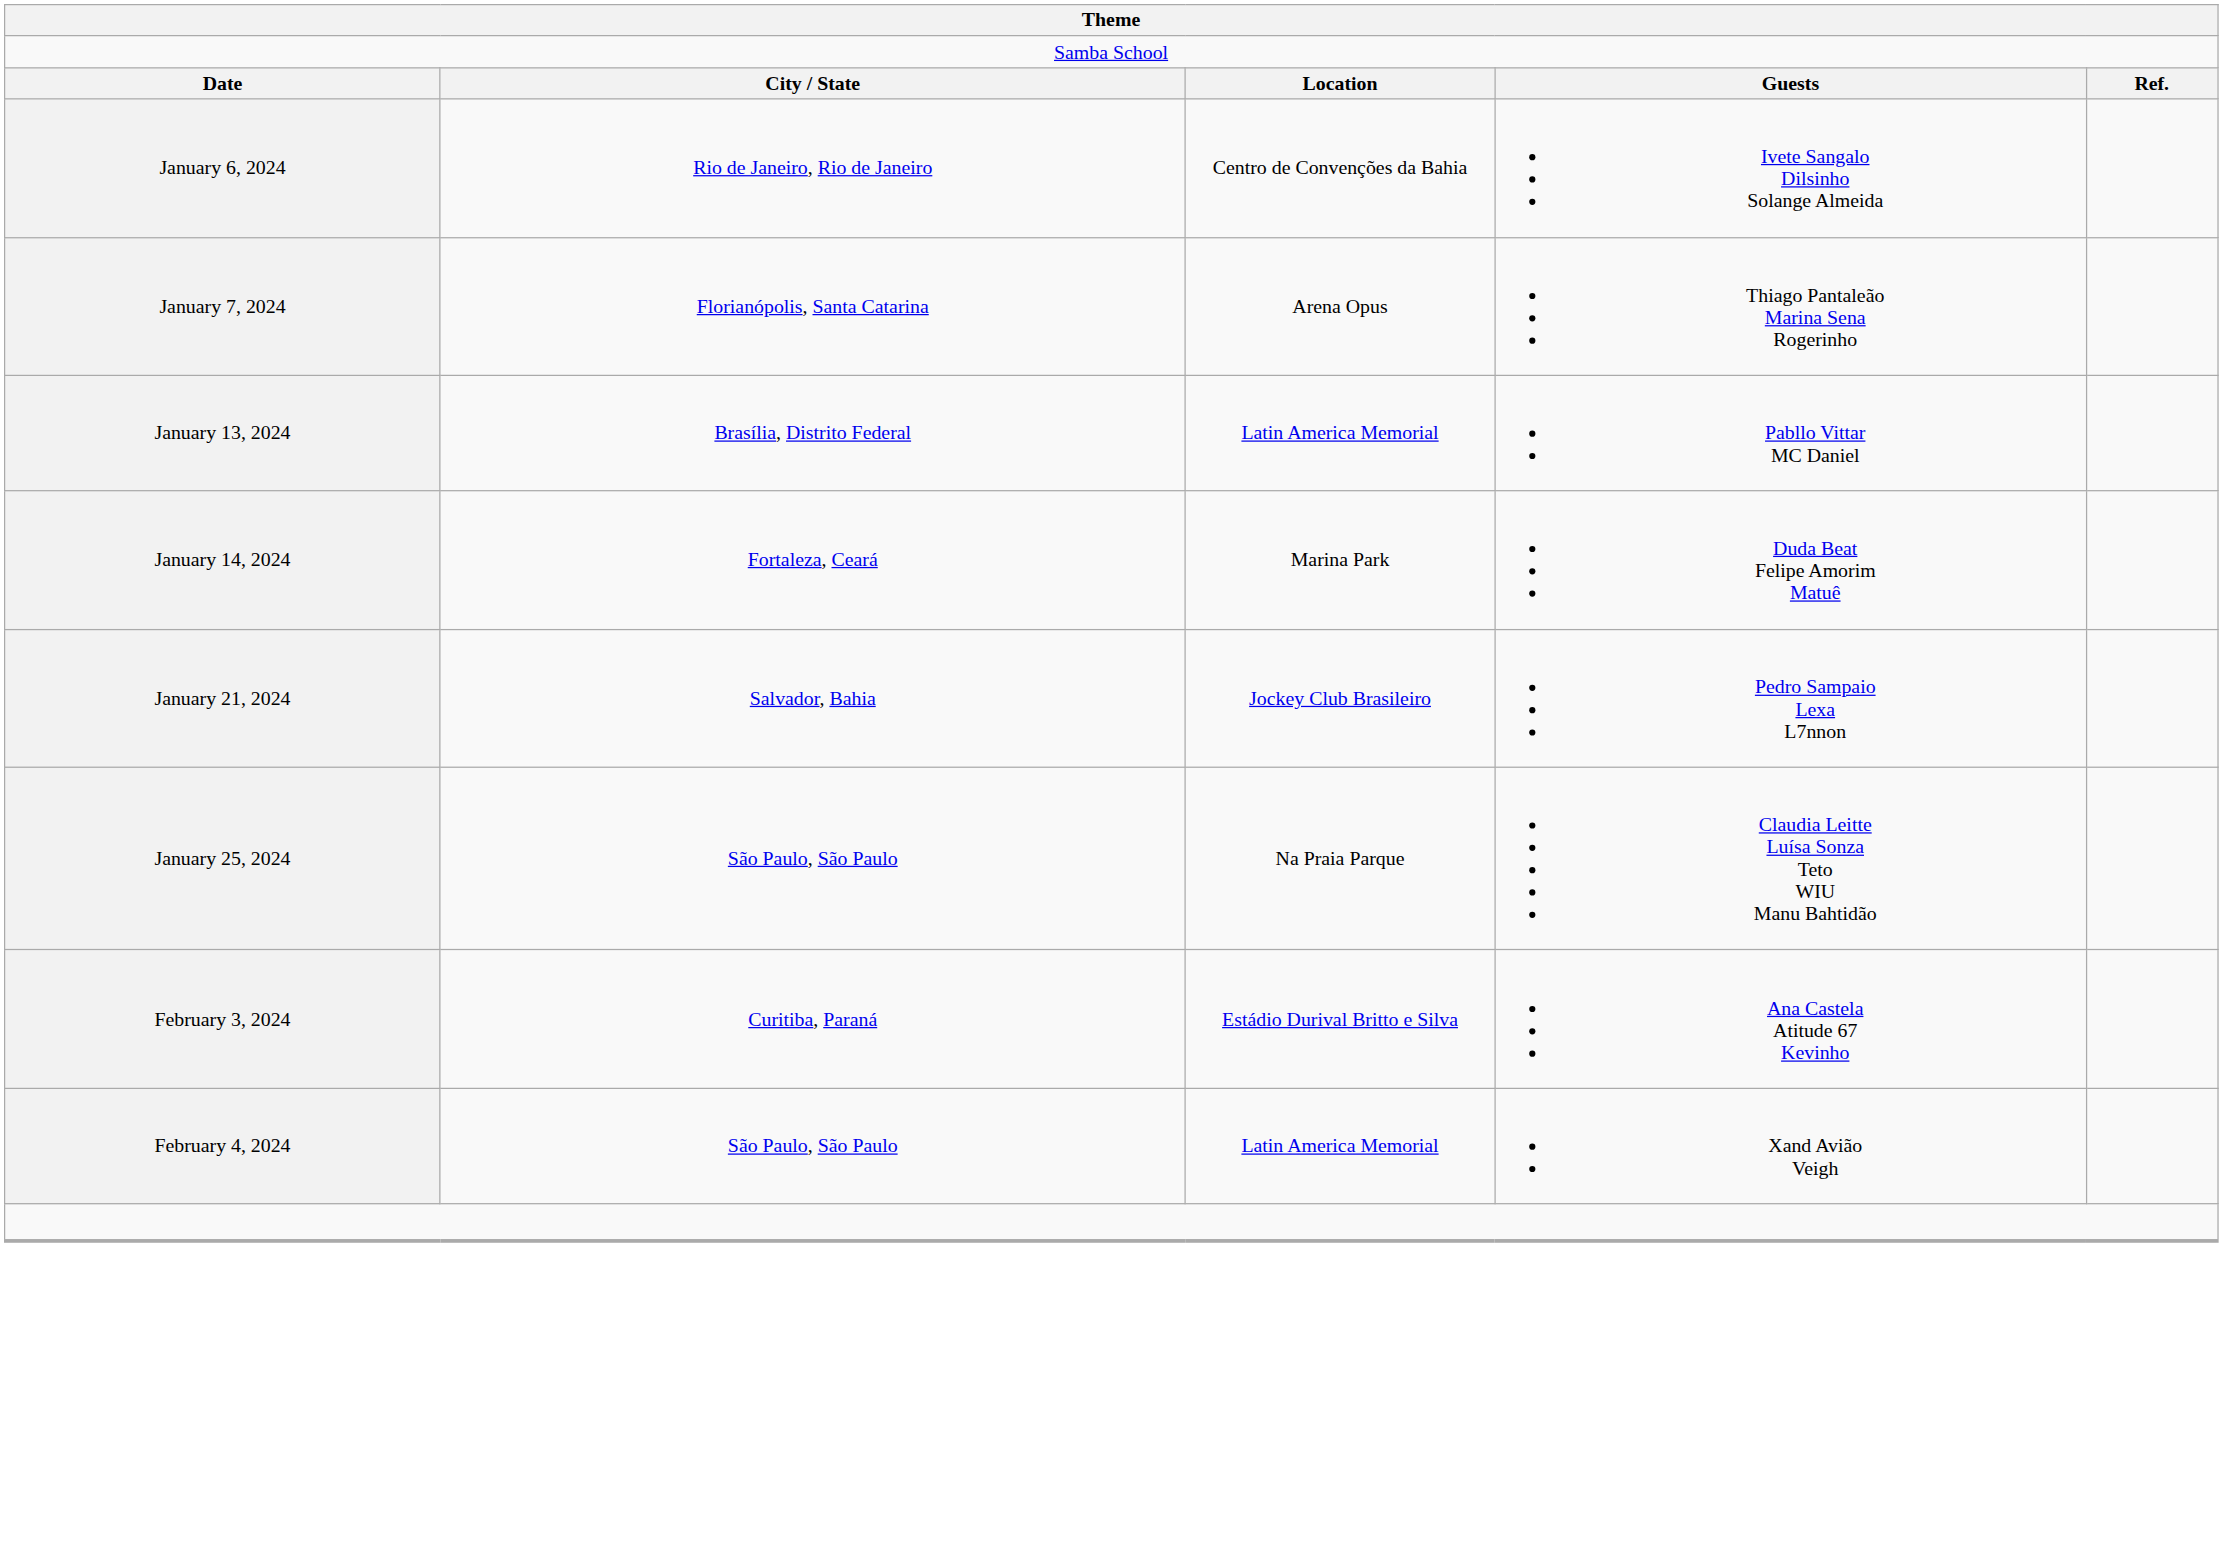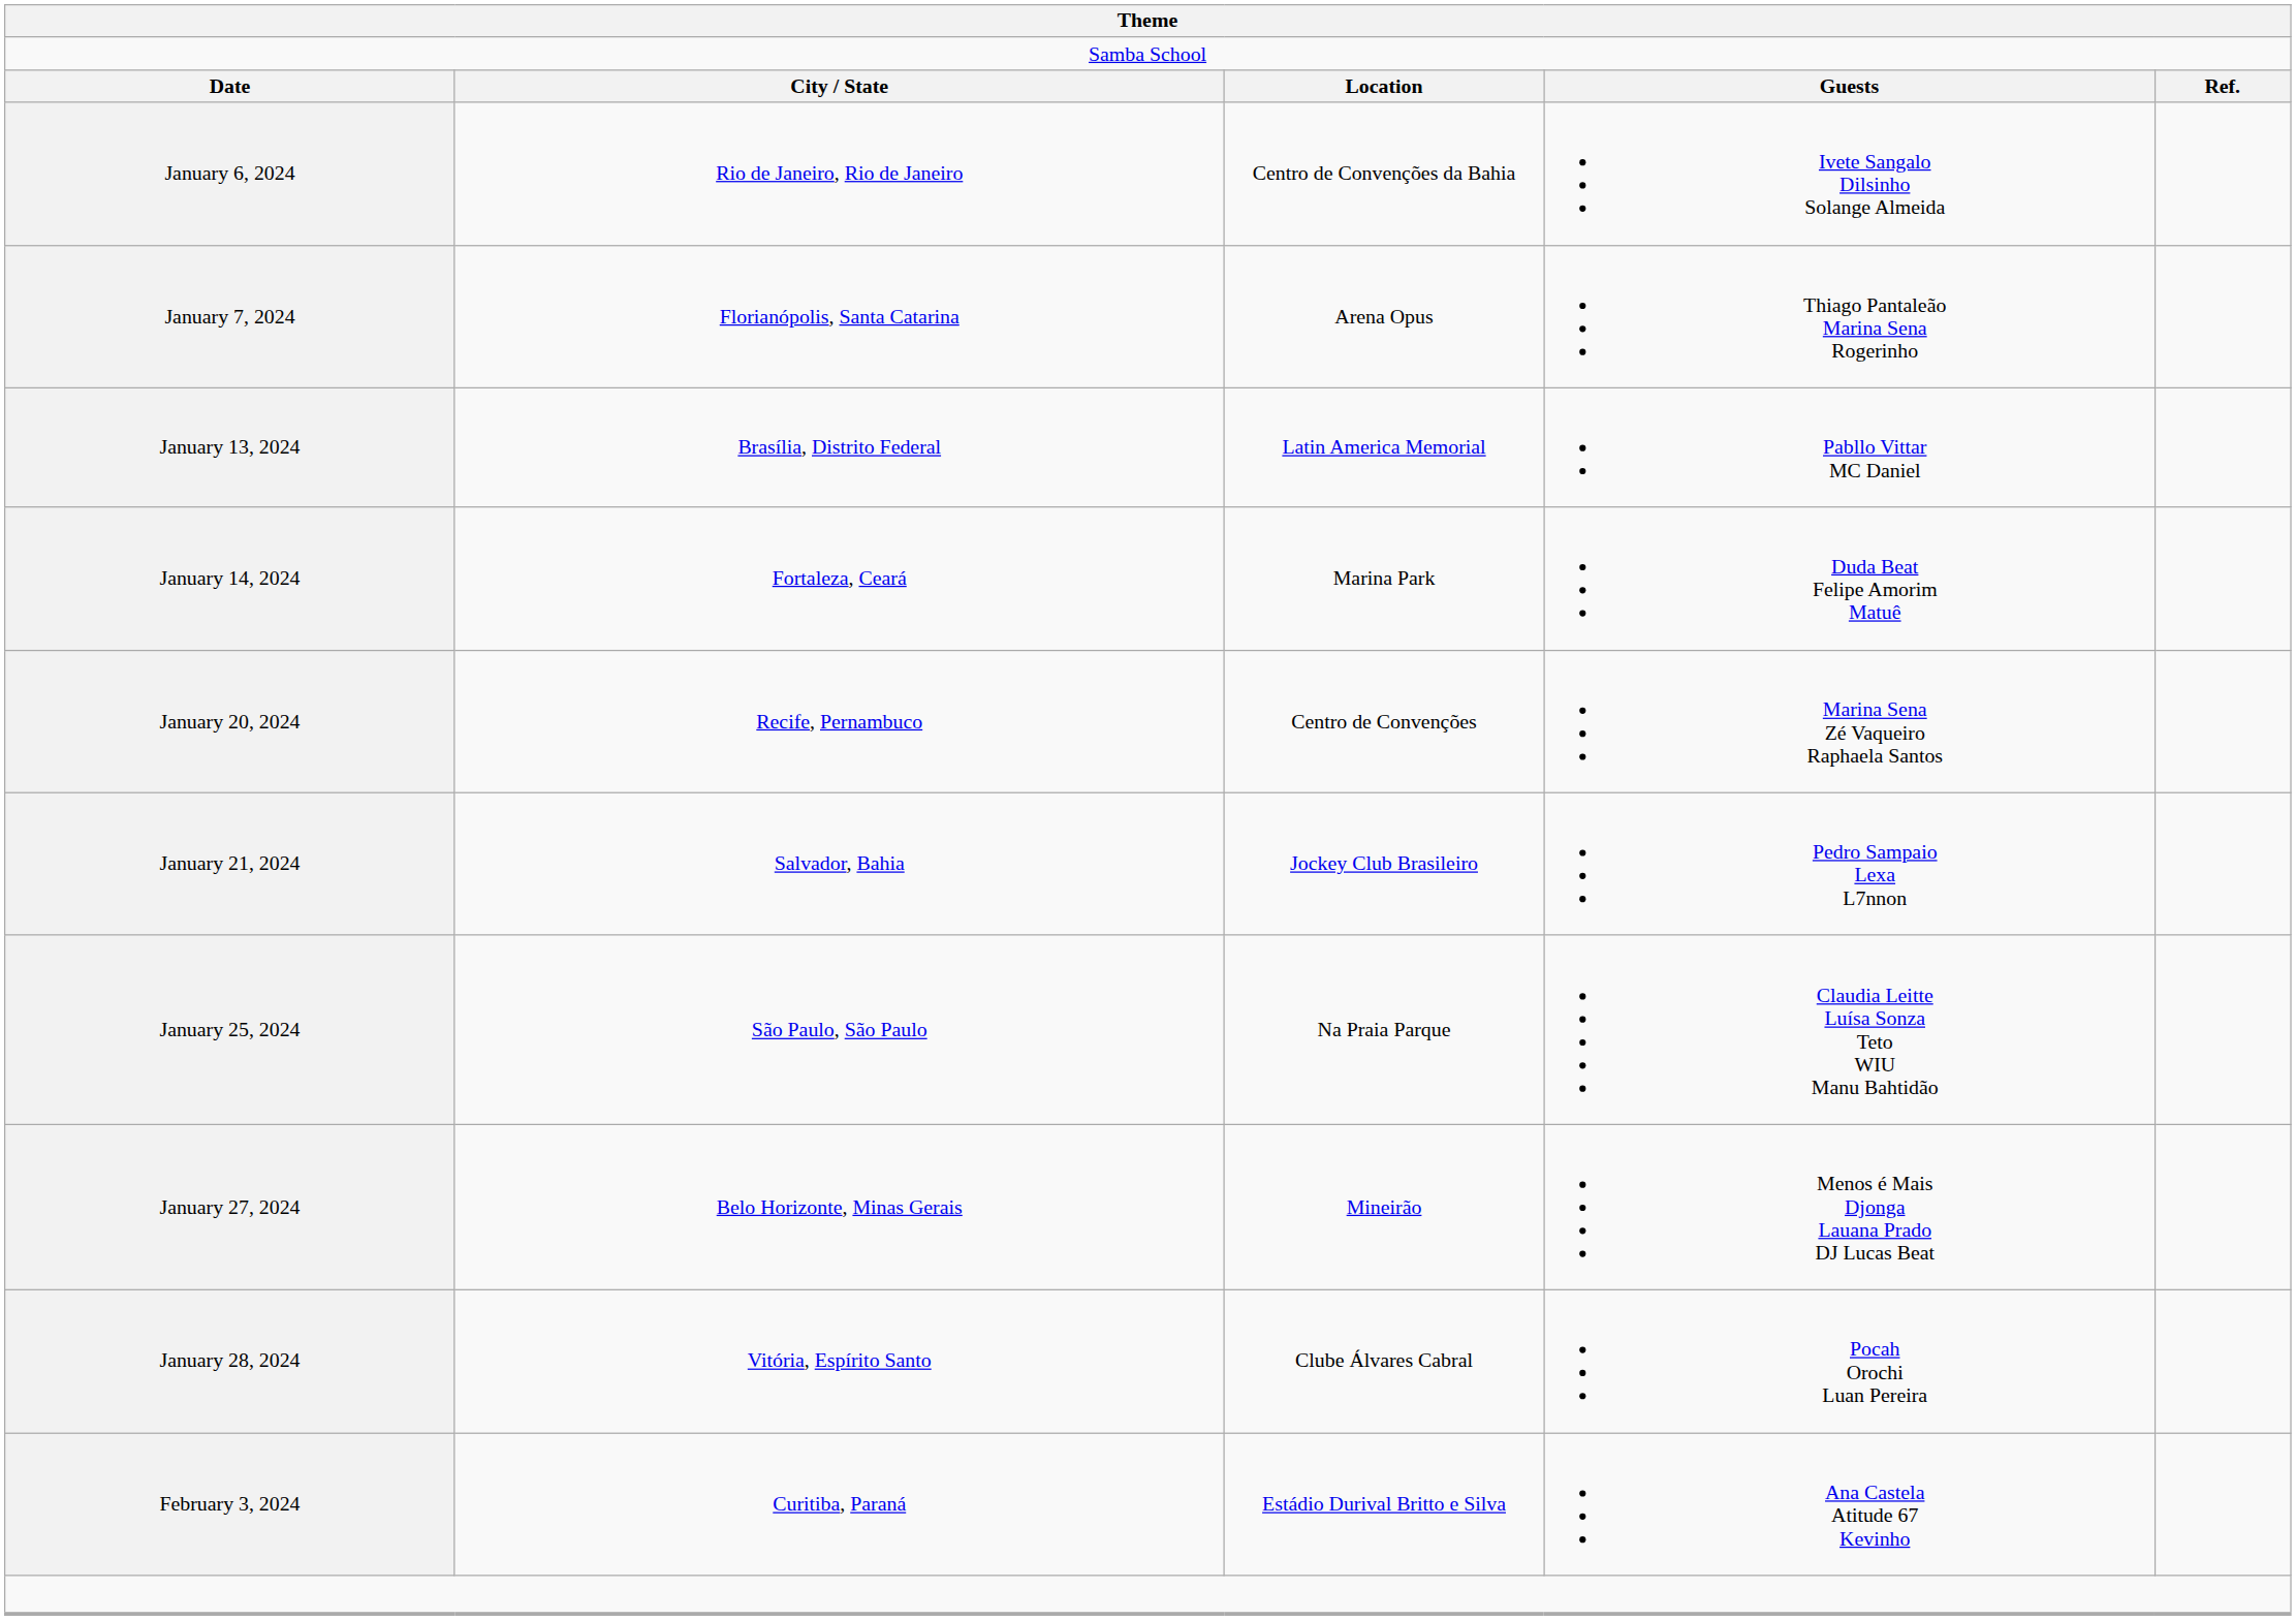+ row: January 20, 2024 | Recife, Pernambuco | Centro de Convenções | Marina Sena Zé Vaqueiro Raphaela Santos
+ row: January 27, 2024 | Belo Horizonte, Minas Gerais | Mineirão | Menos é Mais Djonga Lauana Prado DJ Lucas Beat
+ row: January 28, 2024 | Vitória, Espírito Santo | Clube Álvares Cabral | Pocah Orochi Luan Pereira
- row: February 4, 2024 | São Paulo, São Paulo | Latin America Memorial | Xand Avião Veigh
